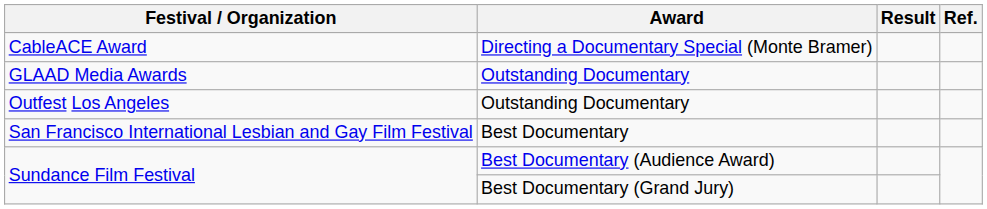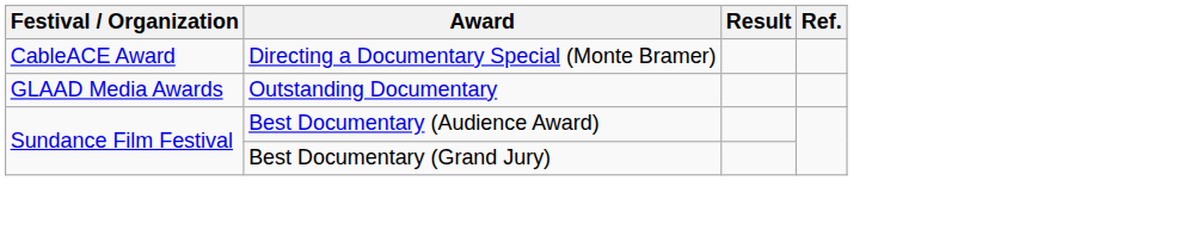- row: Outfest Los Angeles | Outstanding Documentary
- row: San Francisco International Lesbian and Gay Film Festival | Best Documentary
